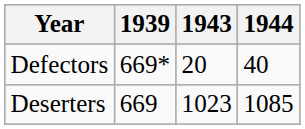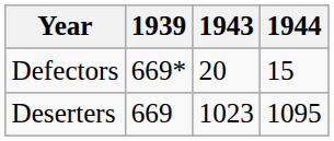Defectors | 1944: 40 -> 15
Deserters | 1944: 1085 -> 1095
